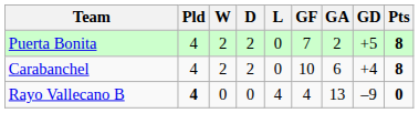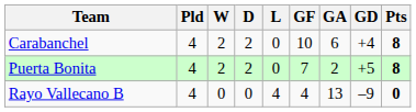rows swapped: Puerta Bonita <-> Carabanchel
Rayo Vallecano B | Pld: bold -> normal
